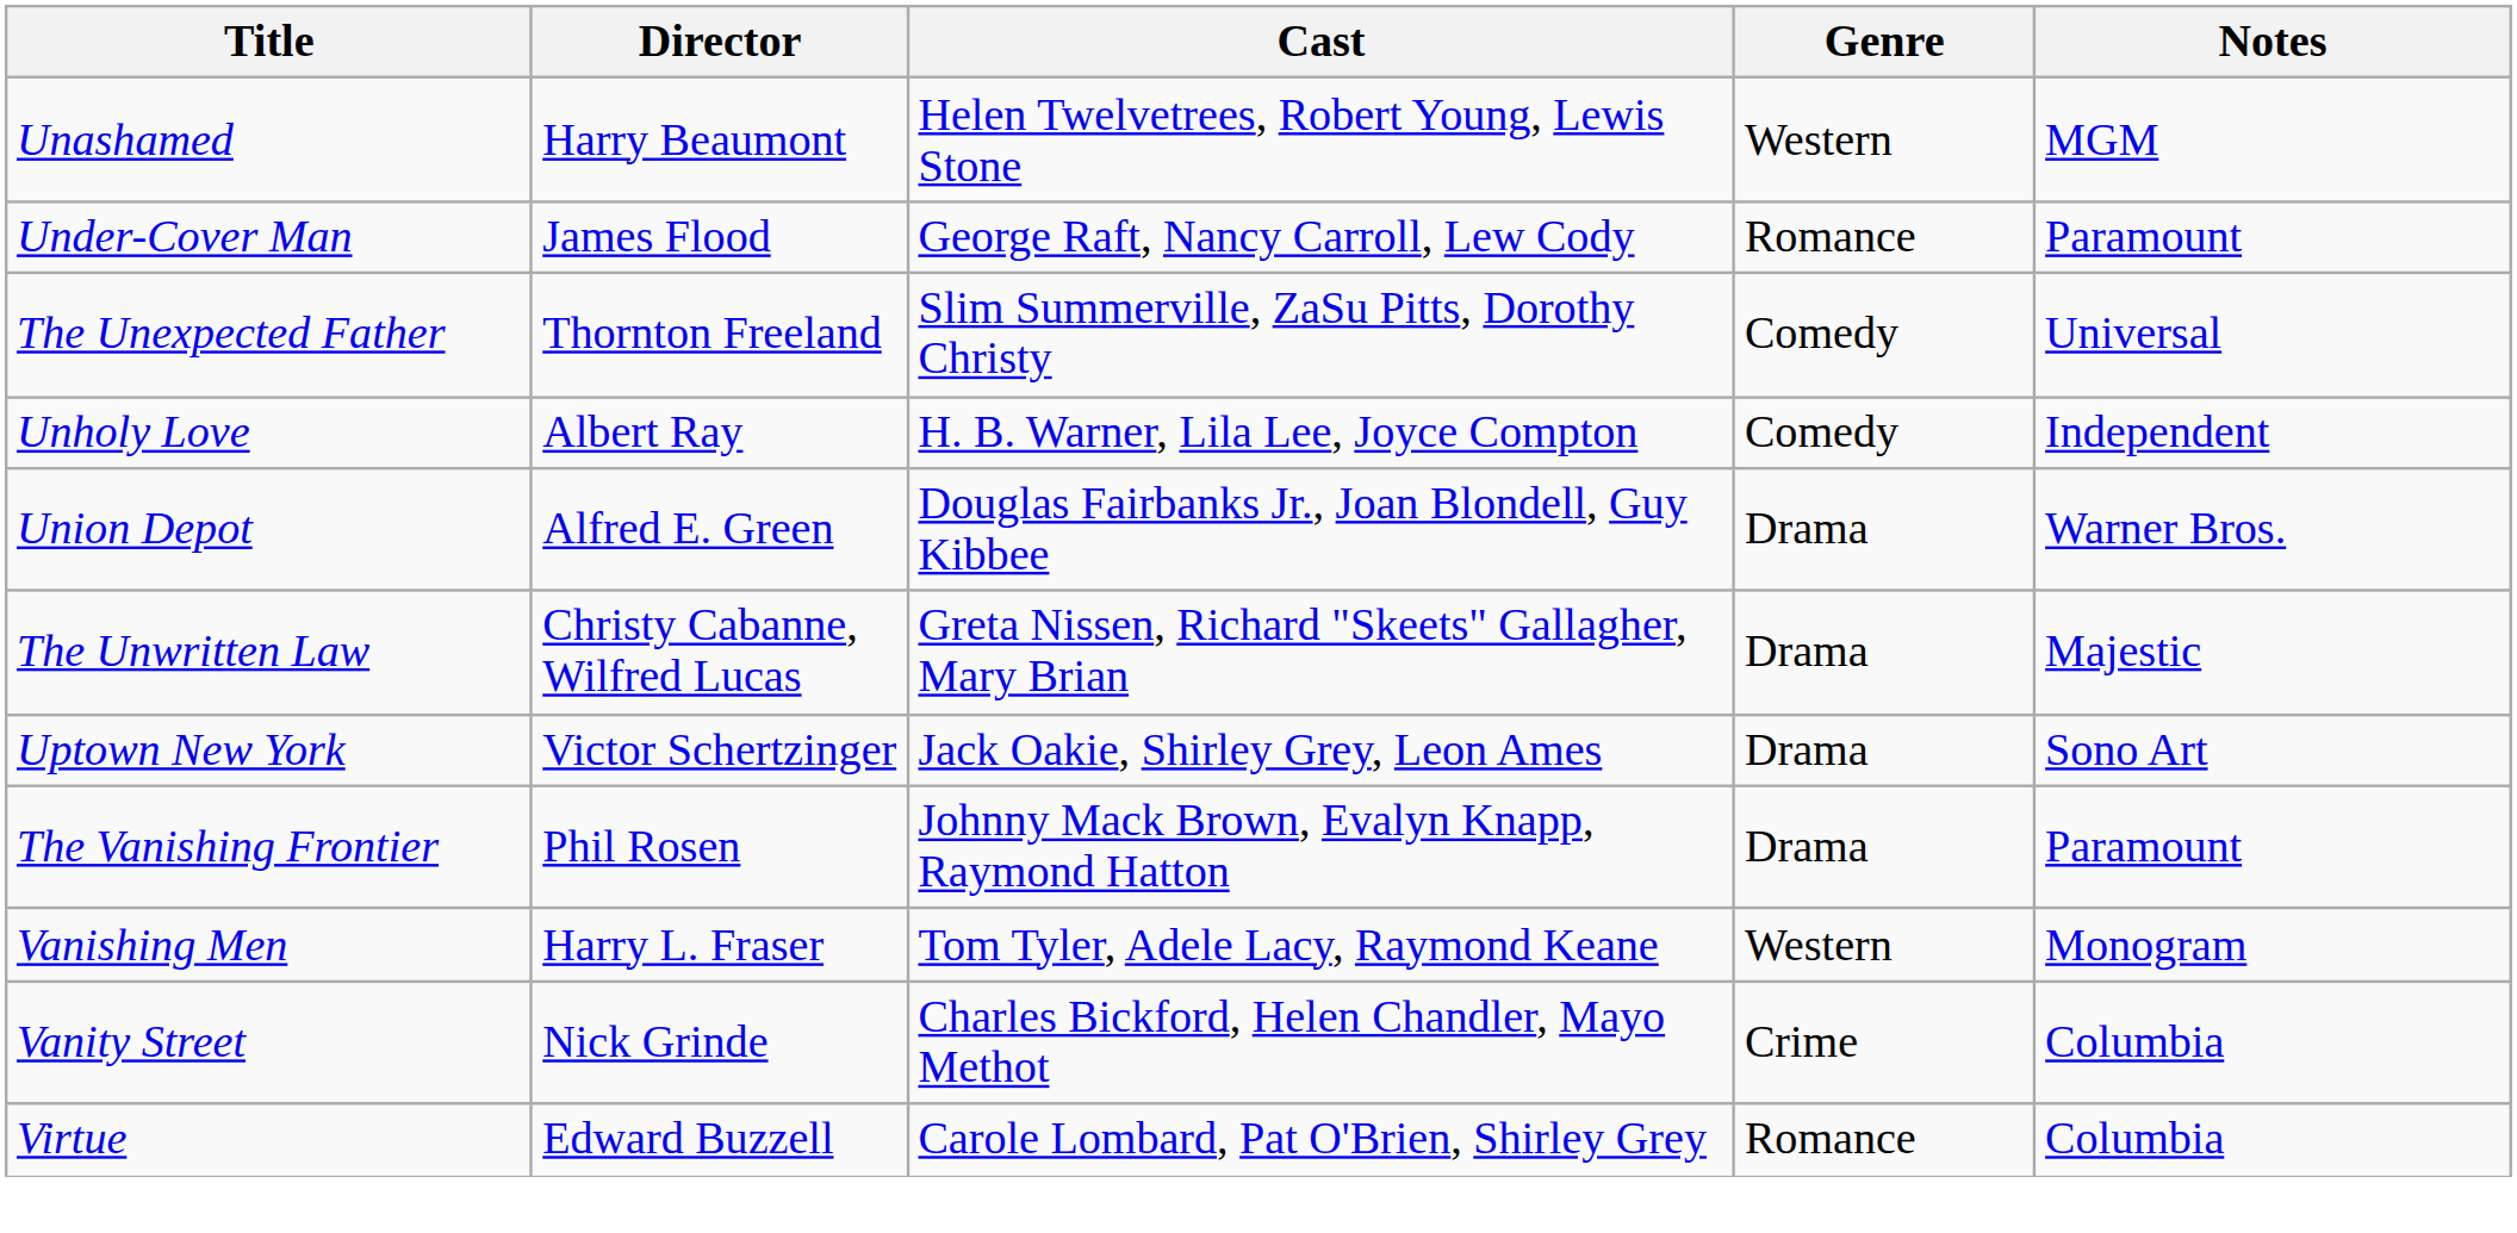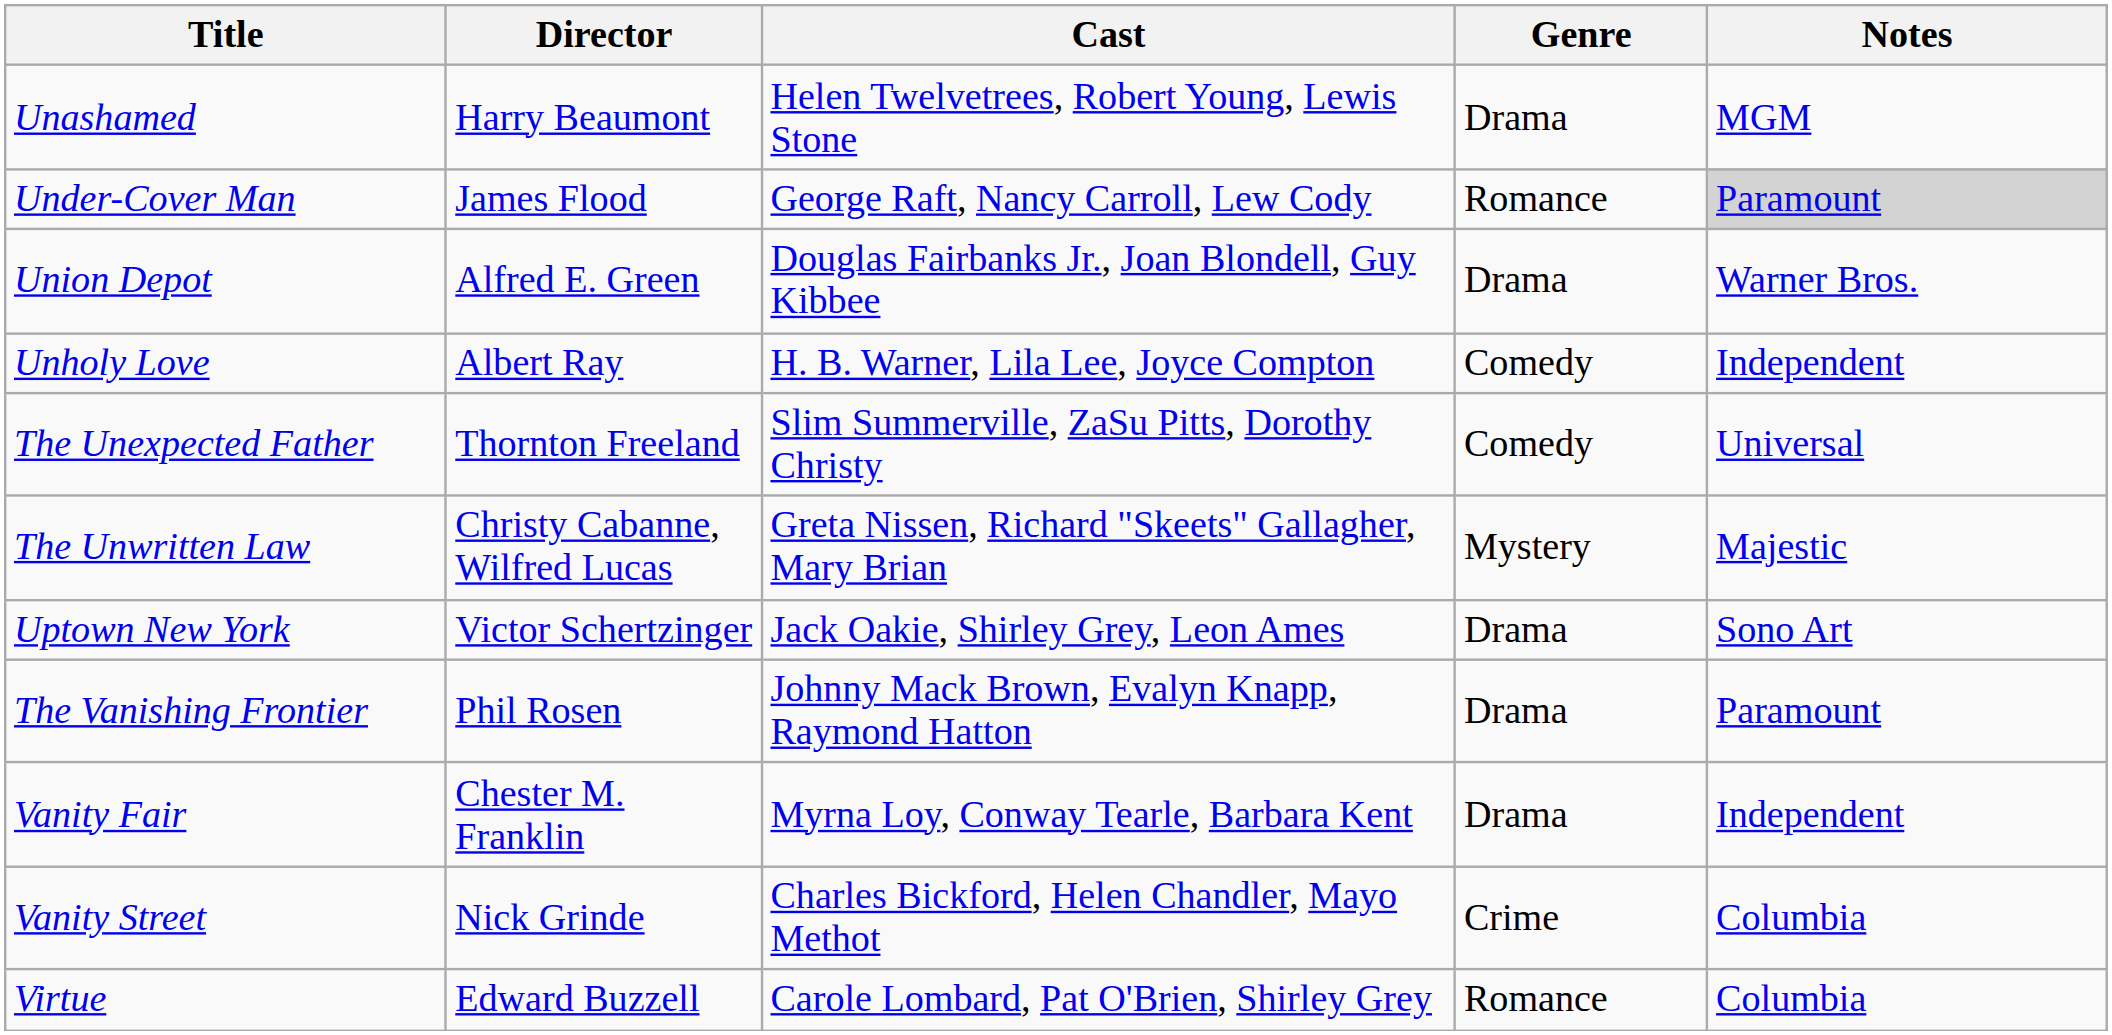Unashamed | Genre: Western -> Drama
Under-Cover Man | Notes: no background -> lightgrey background
rows swapped: The Unexpected Father <-> Union Depot
The Unwritten Law | Genre: Drama -> Mystery
- row: Vanishing Men | Harry L. Fraser | Tom Tyler, Adele Lacy, Raymond Keane | Western | Monogram
+ row: Vanity Fair | Chester M. Franklin | Myrna Loy, Conway Tearle, Barbara Kent | Drama | Independent
